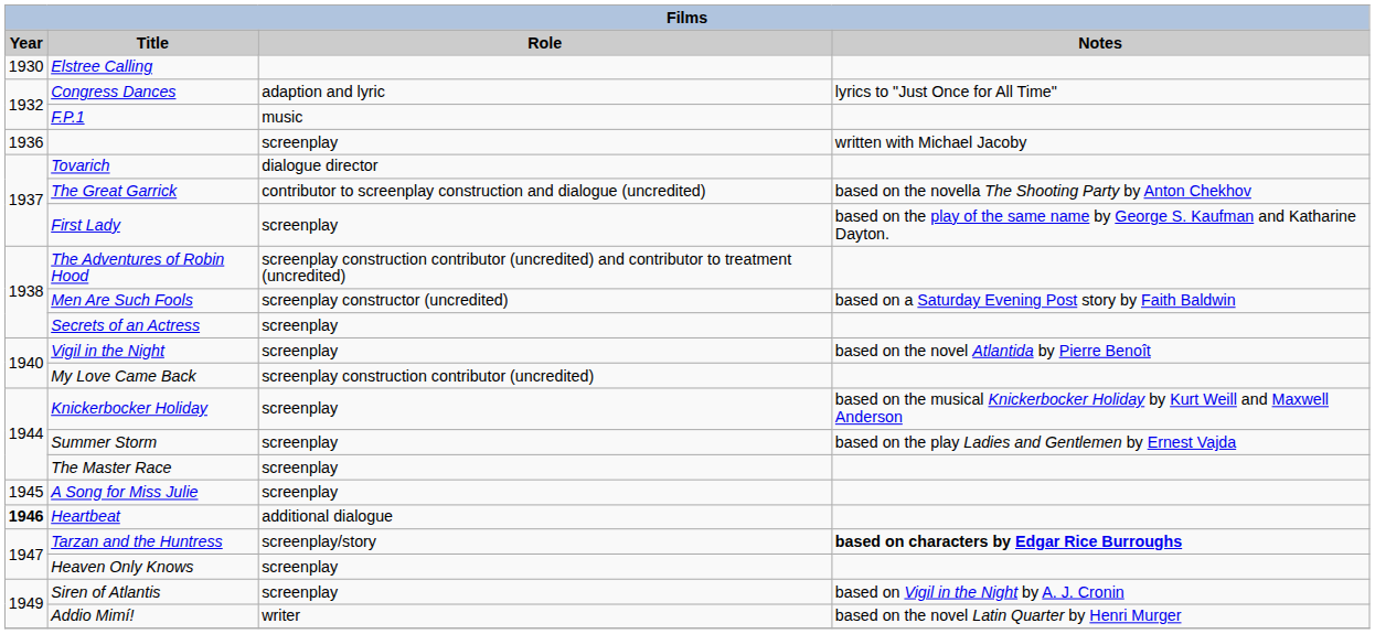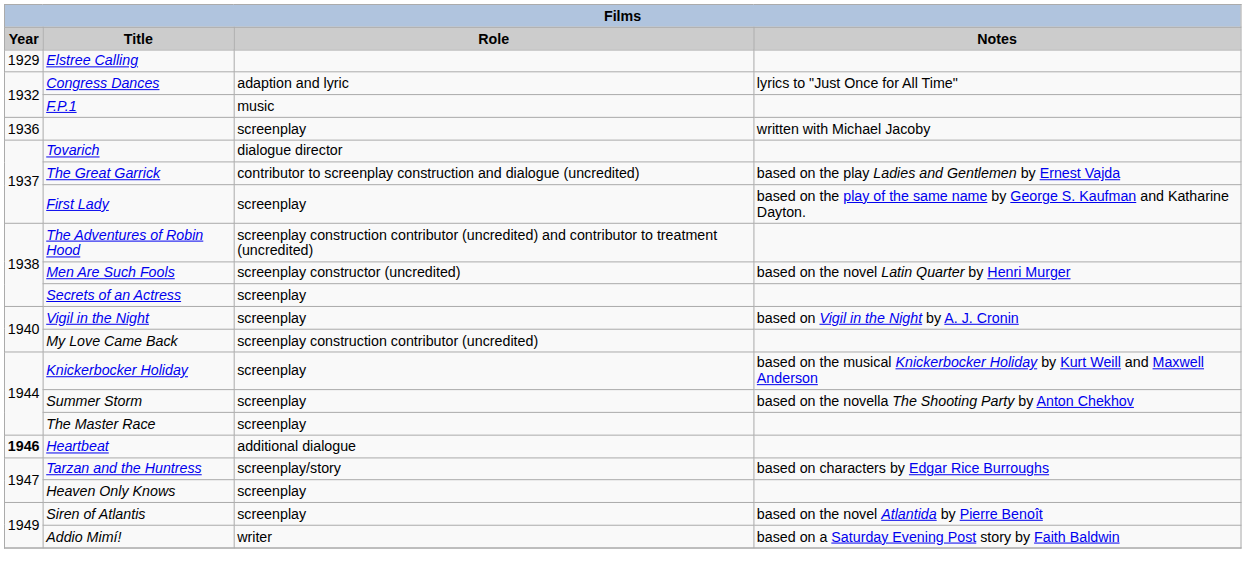Elstree Calling | Year: 1930 -> 1929
The Great Garrick | Notes: based on the novella The Shooting Party by Anton Chekhov -> based on the play Ladies and Gentlemen by Ernest Vajda
Men Are Such Fools | Notes: based on a Saturday Evening Post story by Faith Baldwin -> based on the novel Latin Quarter by Henri Murger
Vigil in the Night | Notes: based on the novel Atlantida by Pierre Benoît -> based on Vigil in the Night by A. J. Cronin
Summer Storm | Notes: based on the play Ladies and Gentlemen by Ernest Vajda -> based on the novella The Shooting Party by Anton Chekhov
- row: 1945 | A Song for Miss Julie | screenplay
Tarzan and the Huntress | Notes: bold -> normal
Siren of Atlantis | Notes: based on Vigil in the Night by A. J. Cronin -> based on the novel Atlantida by Pierre Benoît
Addio Mimí! | Notes: based on the novel Latin Quarter by Henri Murger -> based on a Saturday Evening Post story by Faith Baldwin
